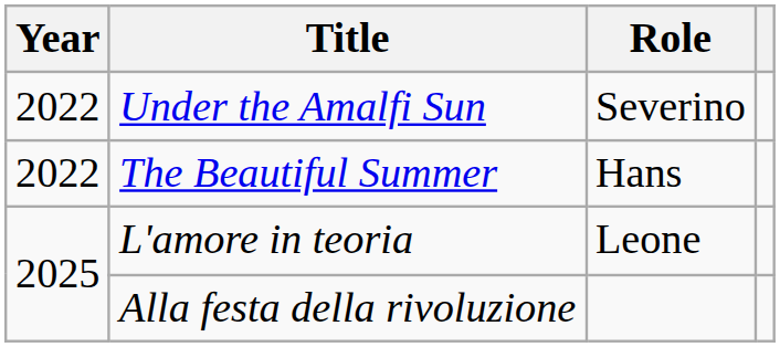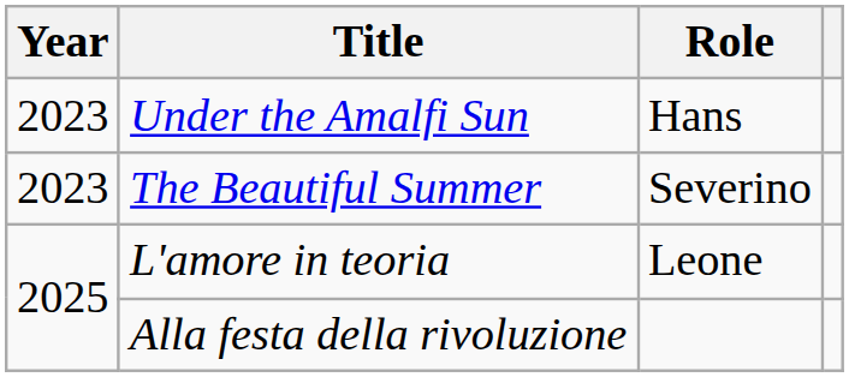Under the Amalfi Sun | Year: 2022 -> 2023
Under the Amalfi Sun | Role: Severino -> Hans
The Beautiful Summer | Year: 2022 -> 2023
The Beautiful Summer | Role: Hans -> Severino
